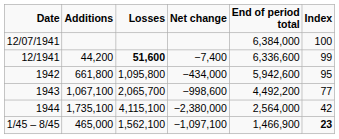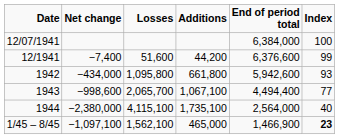columns swapped: Additions <-> Net change
12/1941 | Losses: bold -> normal
12/1941 | End of period total: 6,336,600 -> 6,376,600
1942 | Index: 95 -> 93
1943 | End of period total: 4,492,200 -> 4,494,400
1944 | Index: 42 -> 40
